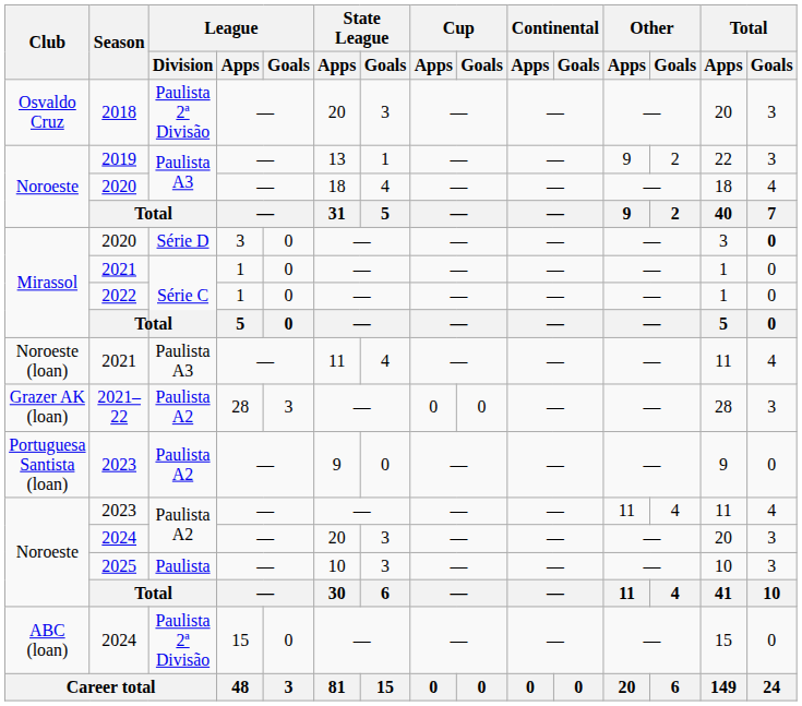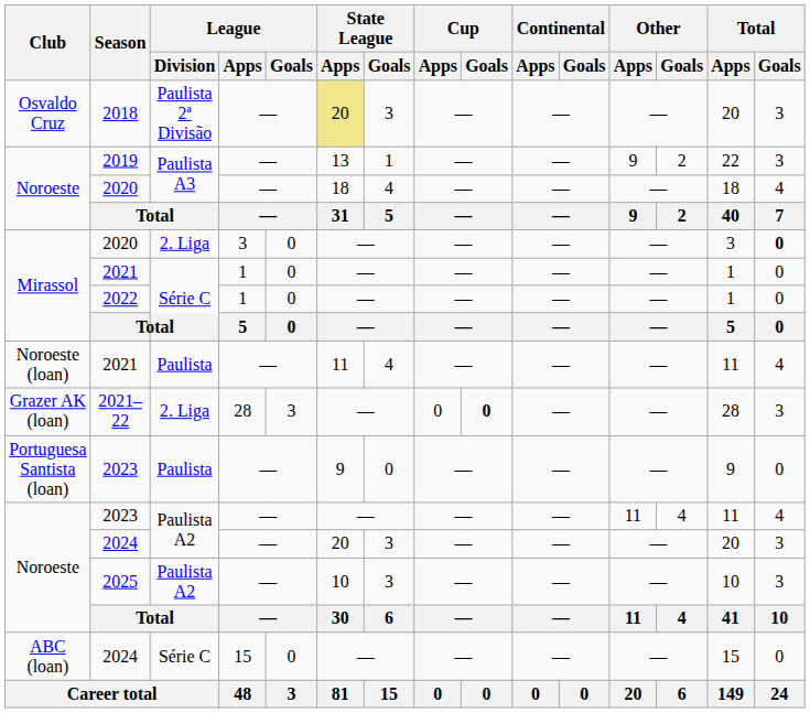2018 | State League / Apps: no background -> khaki background
Mirassol / 2020 | League / Division: Série D -> 2. Liga
Noroeste (loan) / 2021 | League / Division: Paulista A3 -> Paulista
2021–22 | League / Division: Paulista A2 -> 2. Liga
2021–22 | Cup / Goals: normal -> bold
Portuguesa Santista (loan) / 2023 | League / Division: Paulista A2 -> Paulista
2025 | League / Division: Paulista -> Paulista A2
ABC (loan) / 2024 | League / Division: Paulista 2ª Divisão -> Série C
